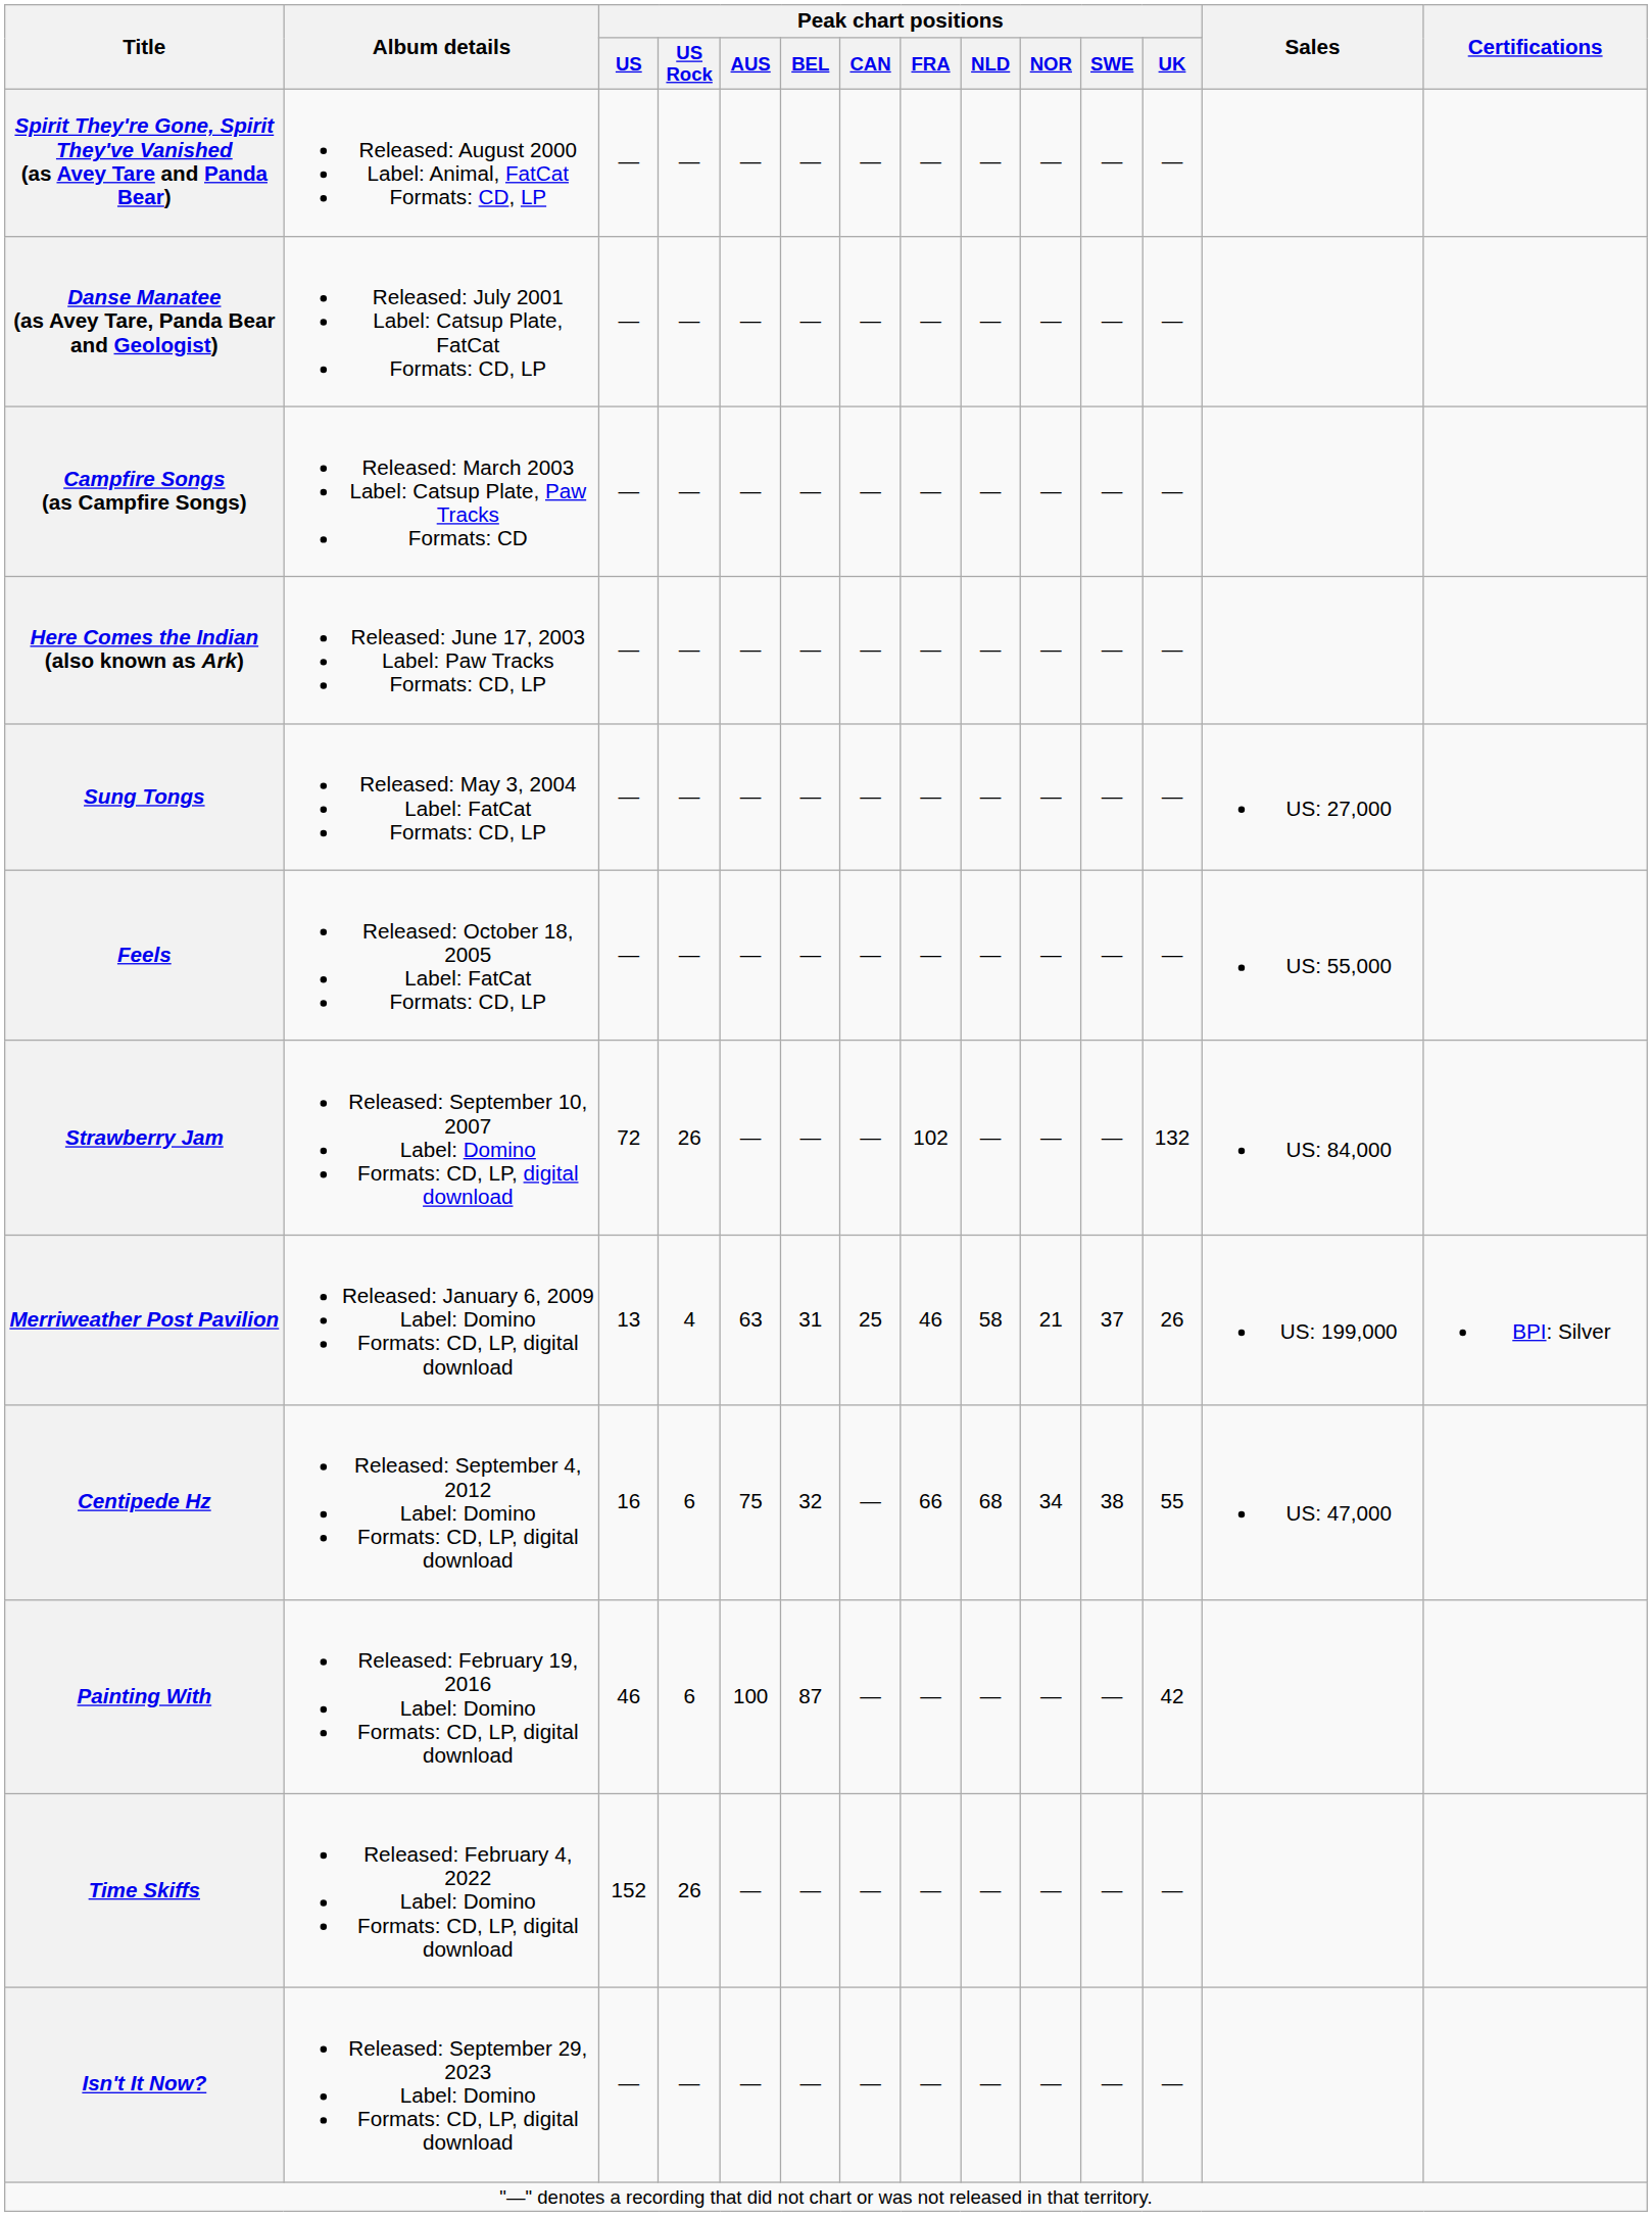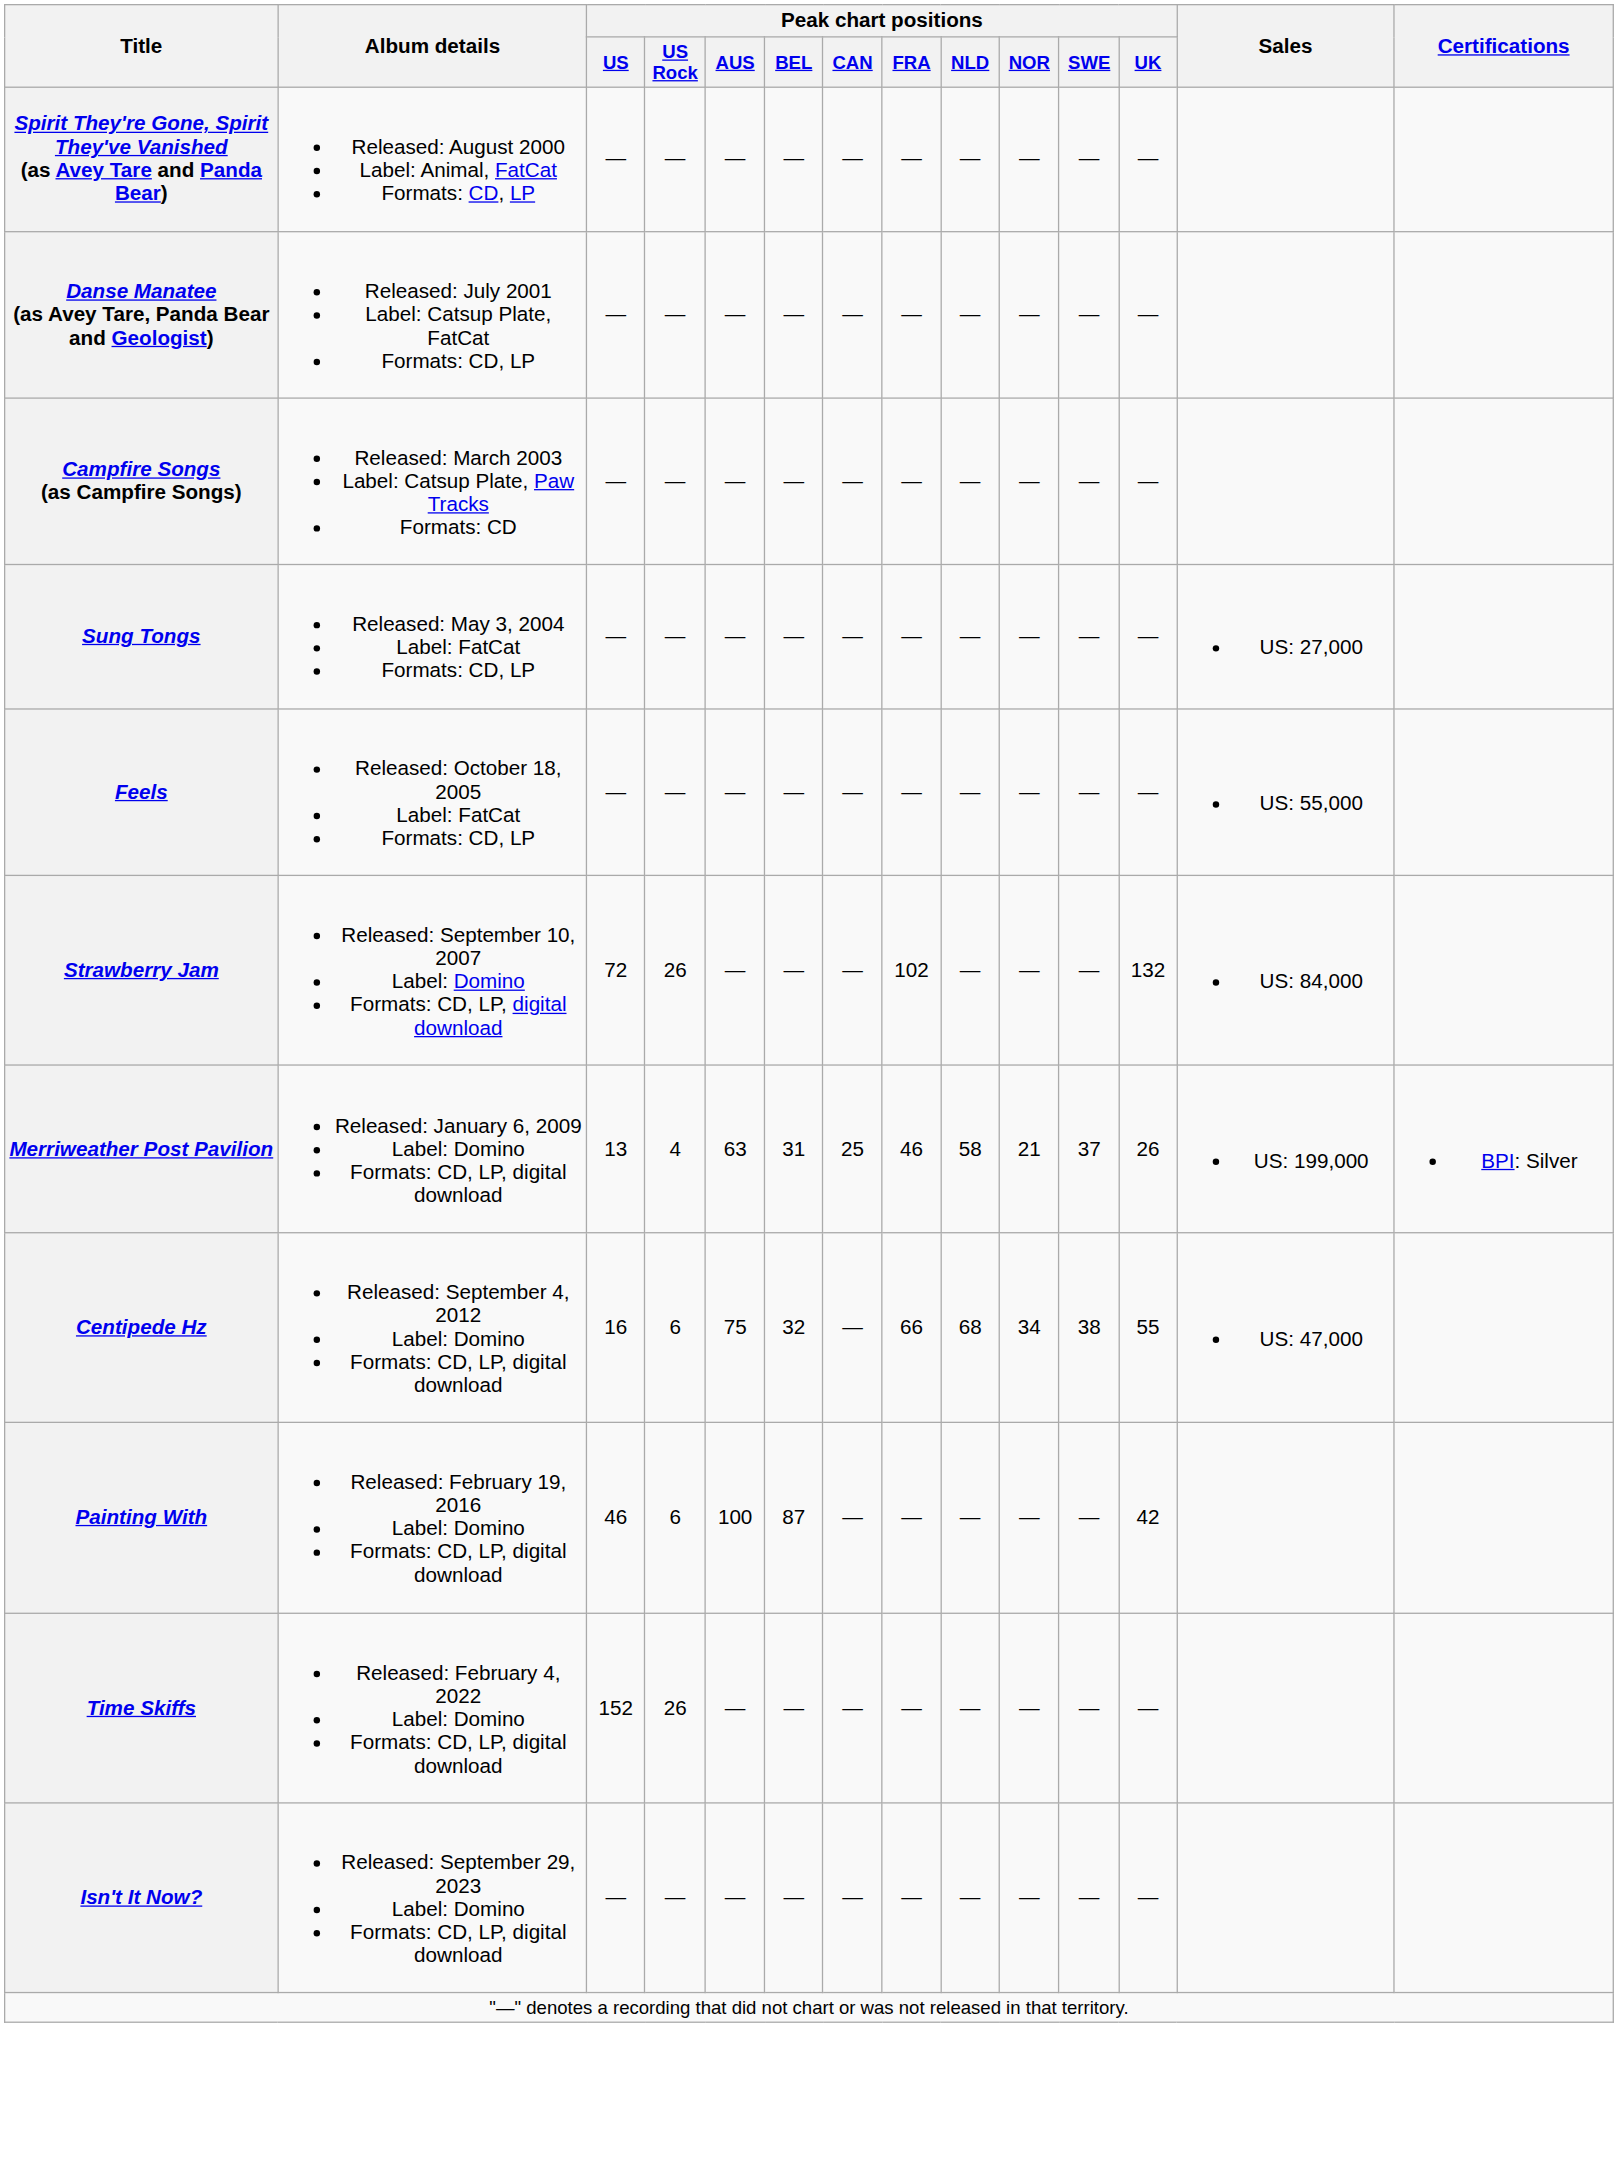- row: Here Comes the Indian (also known as Ark) | Released: June 17, 2003 Label: Paw Tracks Formats: CD, LP | — | — | — | — | — | — | — | — | — | —
